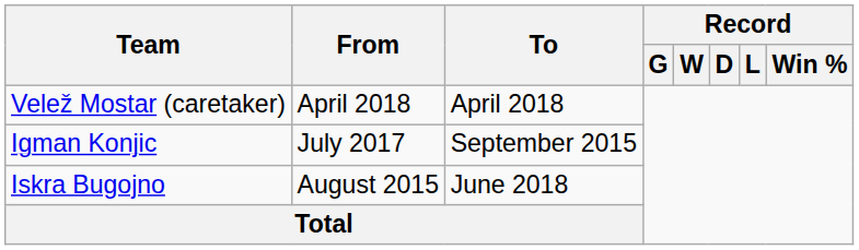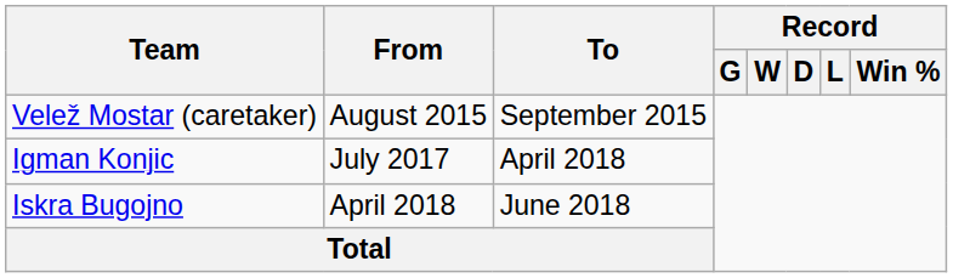Velež Mostar (caretaker) | From: April 2018 -> August 2015
Velež Mostar (caretaker) | To: April 2018 -> September 2015
Igman Konjic | To: September 2015 -> April 2018
Iskra Bugojno | From: August 2015 -> April 2018
